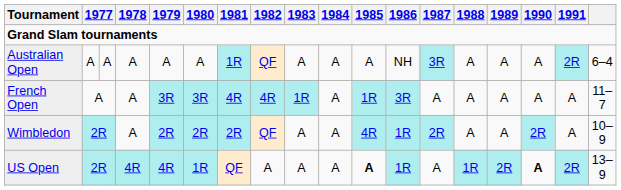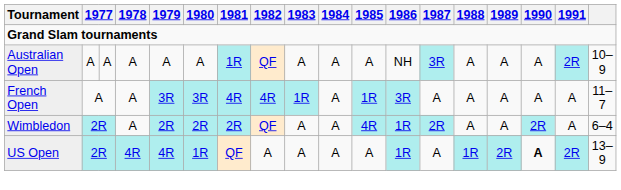Australian Open | column 18: 6–4 -> 10–9
Wimbledon | column 18: 10–9 -> 6–4
US Open | 1985: bold -> normal
